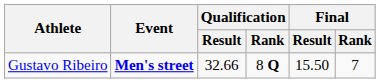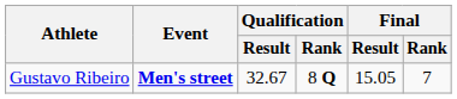Gustavo Ribeiro | Qualification / Result: 32.66 -> 32.67
Gustavo Ribeiro | Final / Result: 15.50 -> 15.05
